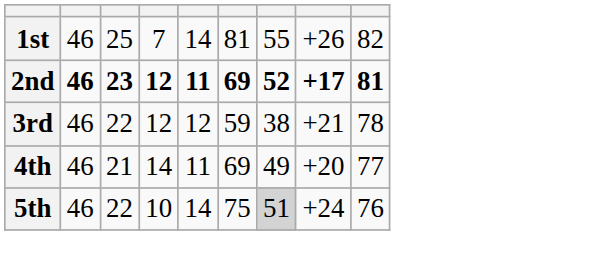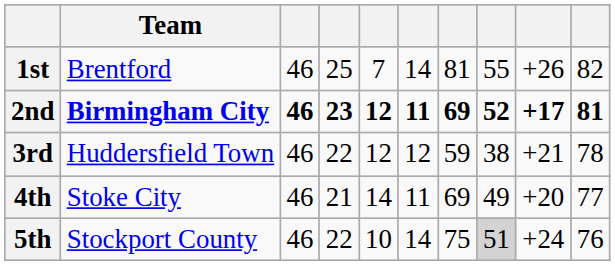+ column: Team | Brentford | Birmingham City | Huddersfield Town | Stoke City | Stockport County
